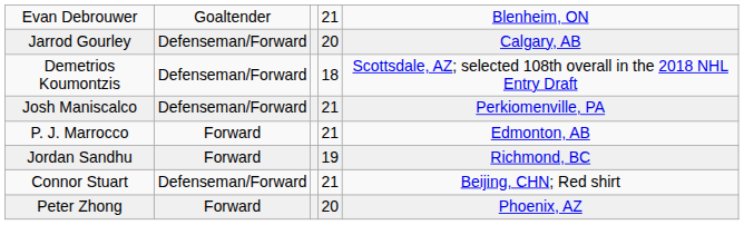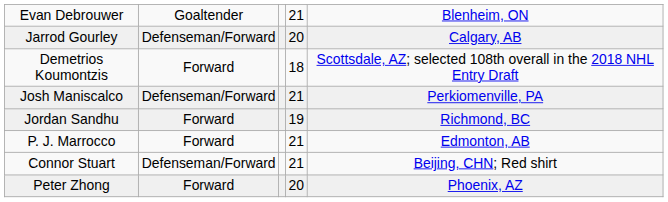Demetrios Koumontzis | column 2: Defenseman/Forward -> Forward
rows swapped: P. J. Marrocco <-> Jordan Sandhu
